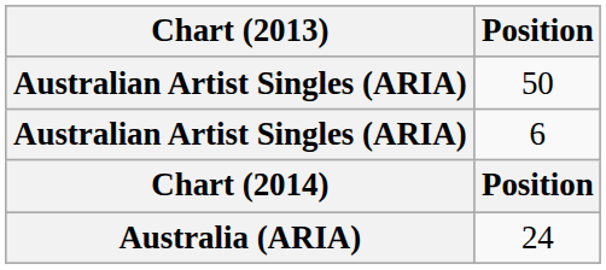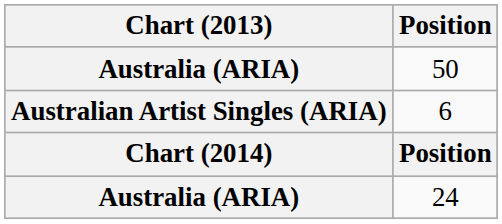50 | Chart (2013): Australian Artist Singles (ARIA) -> Australia (ARIA)
